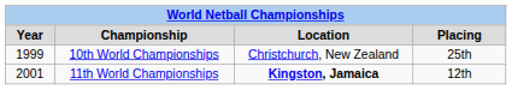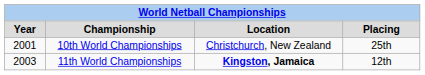10th World Championships | Year: 1999 -> 2001
11th World Championships | Year: 2001 -> 2003
